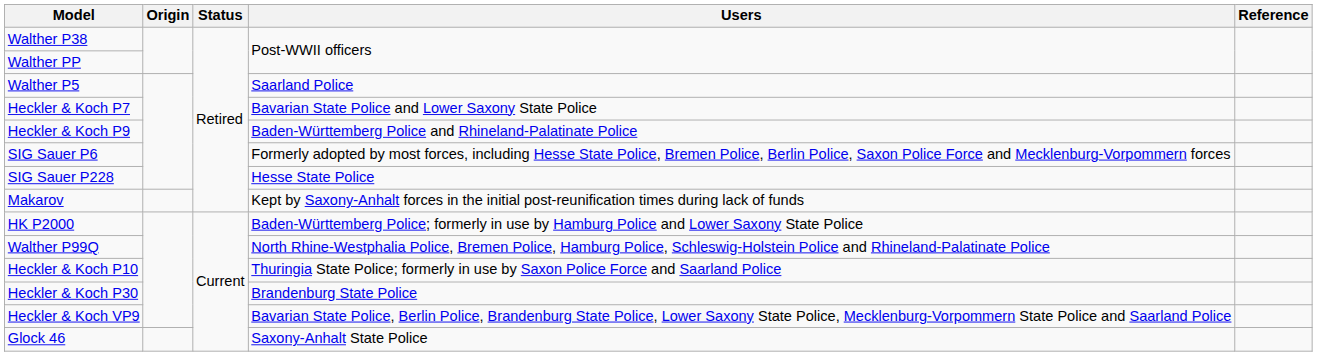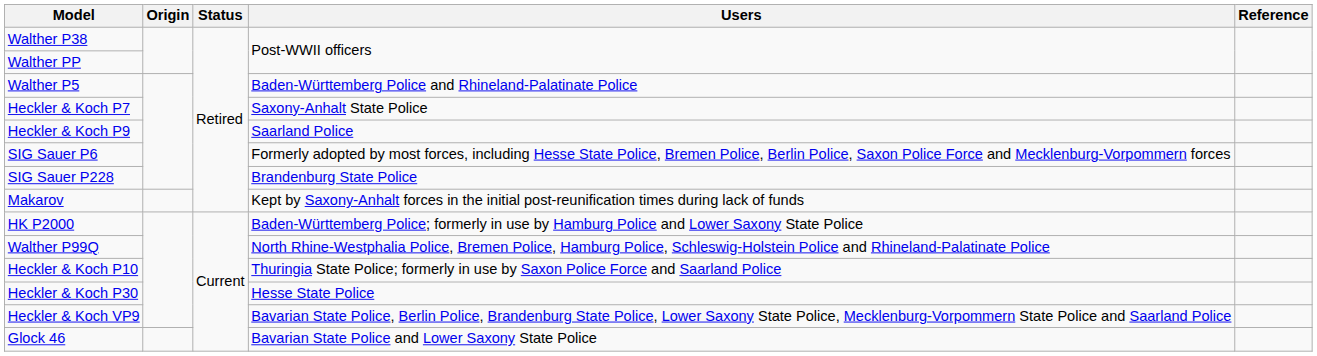Walther P5 | Users: Saarland Police -> Baden-Württemberg Police and Rhineland-Palatinate Police
Heckler & Koch P7 | Users: Bavarian State Police and Lower Saxony State Police -> Saxony-Anhalt State Police
Heckler & Koch P9 | Users: Baden-Württemberg Police and Rhineland-Palatinate Police -> Saarland Police
SIG Sauer P228 | Users: Hesse State Police -> Brandenburg State Police
Heckler & Koch P30 | Users: Brandenburg State Police -> Hesse State Police
Glock 46 | Users: Saxony-Anhalt State Police -> Bavarian State Police and Lower Saxony State Police
